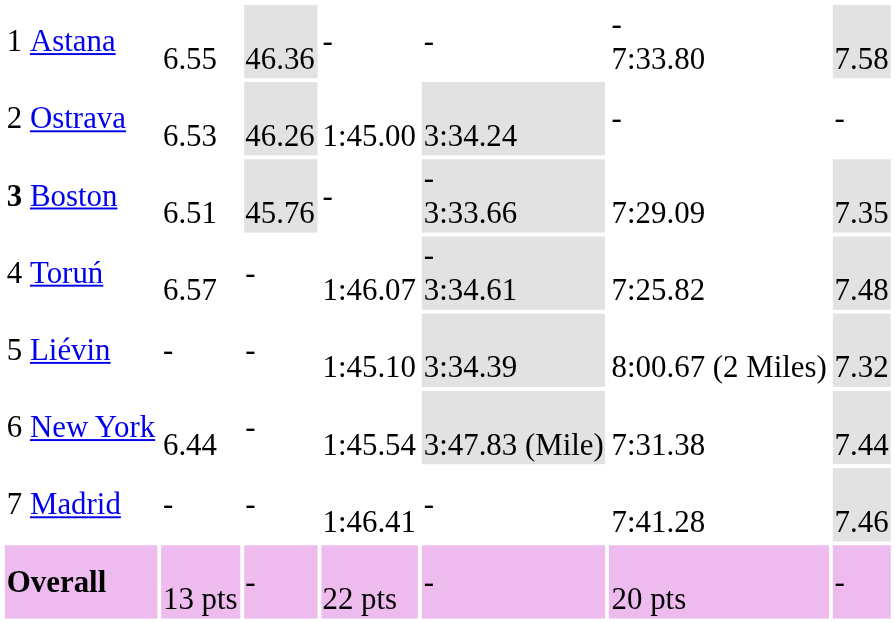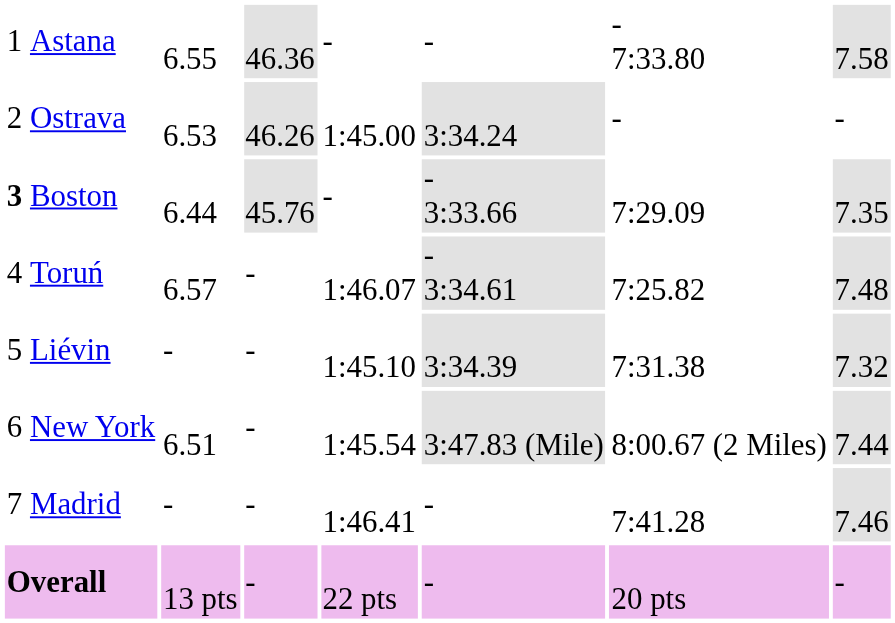Boston | column 3: 6.51 -> 6.44
Liévin | column 7: 8:00.67 (2 Miles) -> 7:31.38
New York | column 3: 6.44 -> 6.51
New York | column 7: 7:31.38 -> 8:00.67 (2 Miles)
